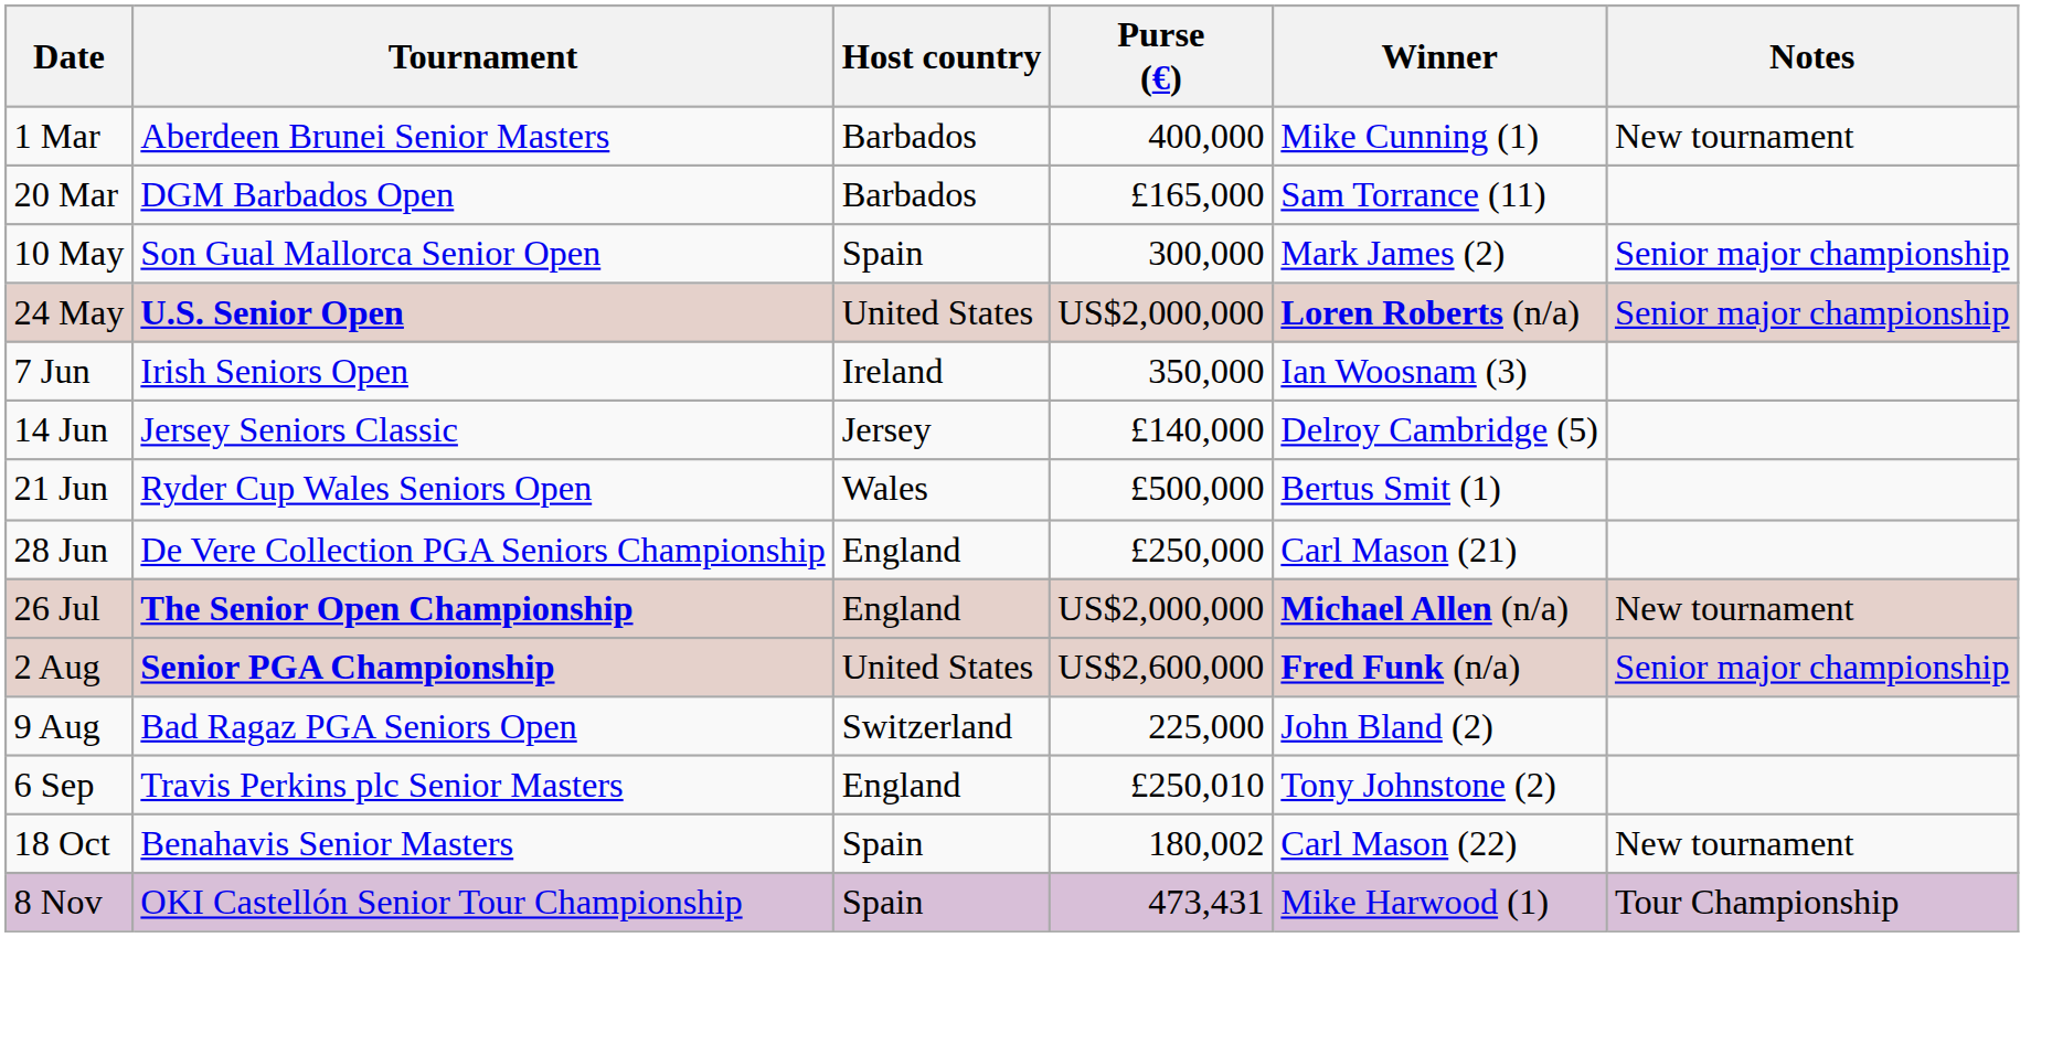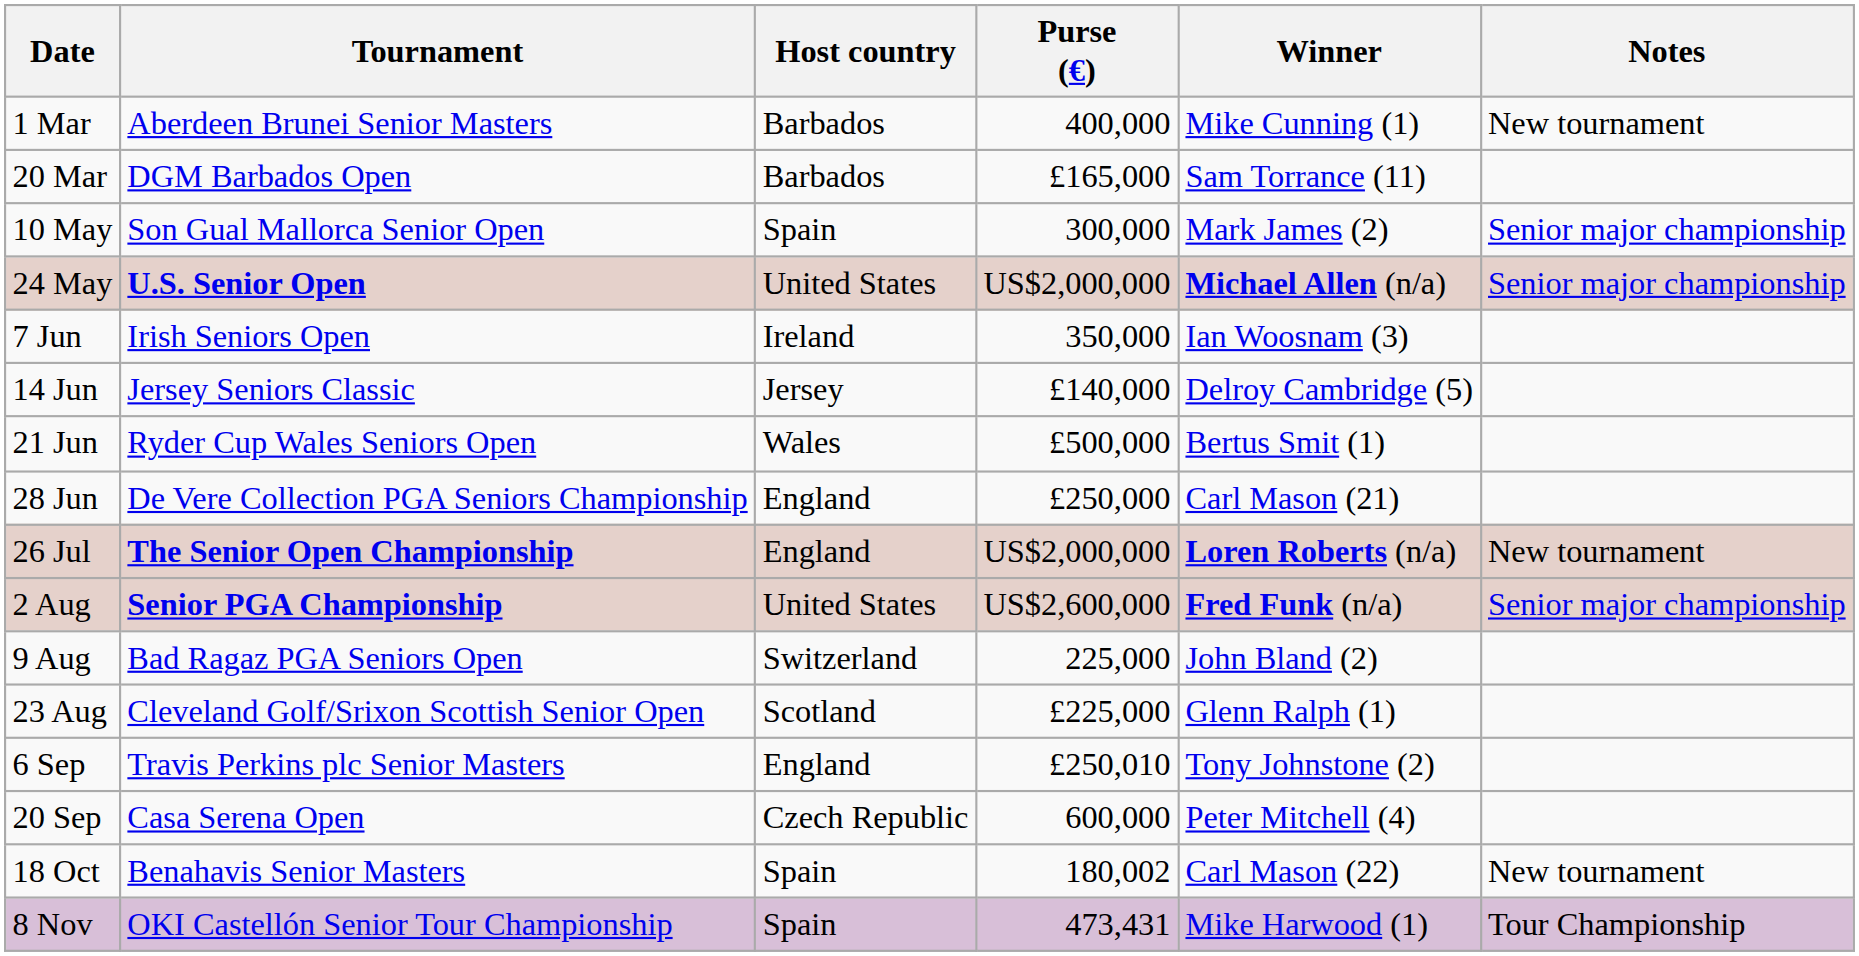24 May | Winner: Loren Roberts (n/a) -> Michael Allen (n/a)
26 Jul | Winner: Michael Allen (n/a) -> Loren Roberts (n/a)
+ row: 23 Aug | Cleveland Golf/Srixon Scottish Senior Open | Scotland | £225,000 | Glenn Ralph (1)
+ row: 20 Sep | Casa Serena Open | Czech Republic | 600,000 | Peter Mitchell (4)
